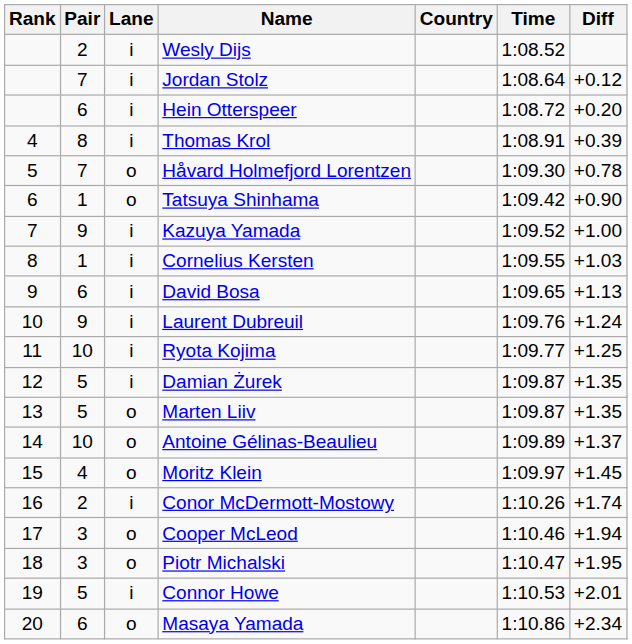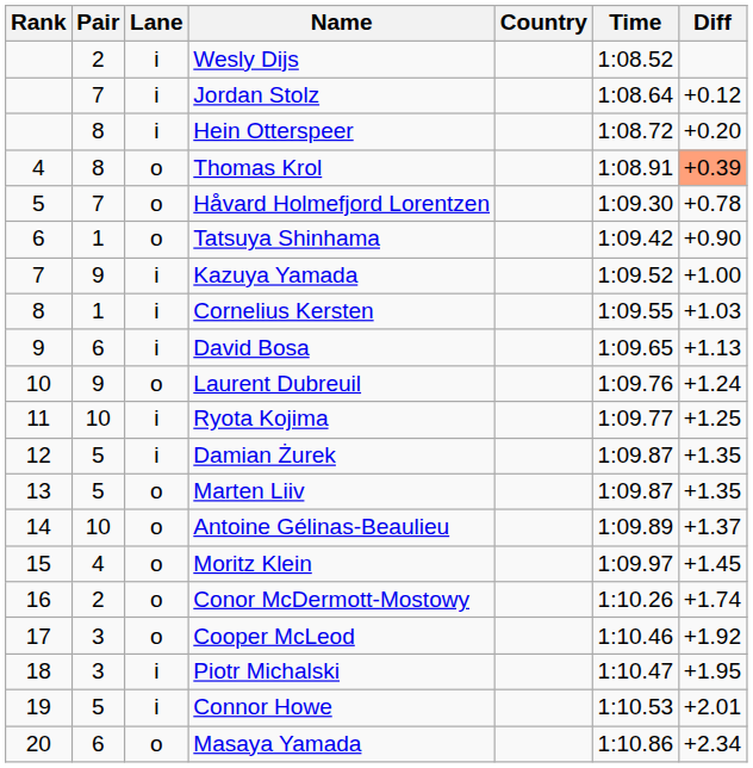Hein Otterspeer | Pair: 6 -> 8
Thomas Krol | Lane: i -> o
Thomas Krol | Diff: no background -> lightsalmon background
Laurent Dubreuil | Lane: i -> o
Conor McDermott-Mostowy | Lane: i -> o
Cooper McLeod | Diff: +1.94 -> +1.92
Piotr Michalski | Lane: o -> i
